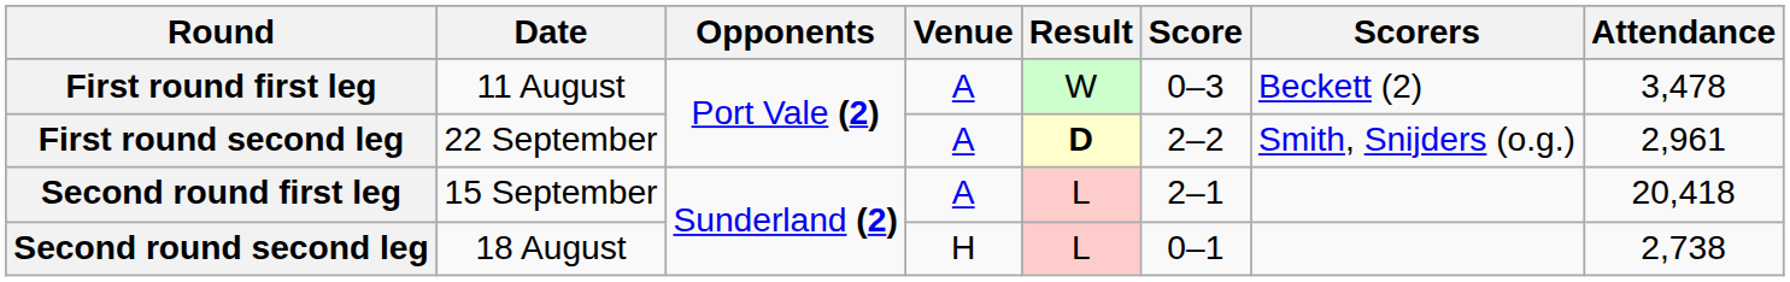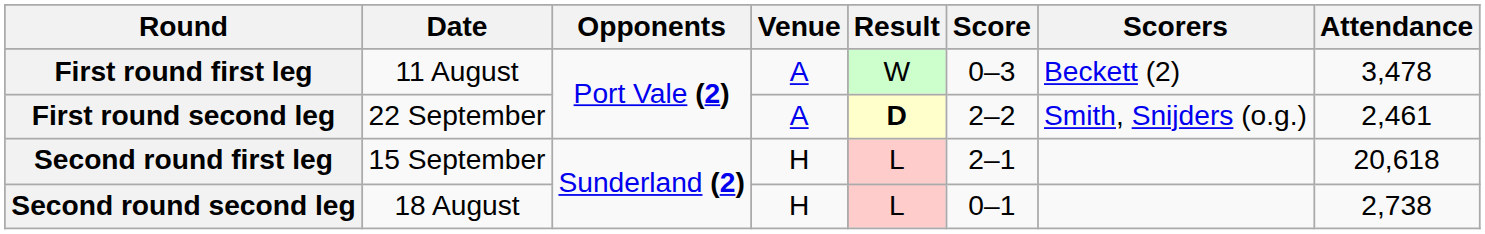First round second leg | Attendance: 2,961 -> 2,461
Second round first leg | Venue: A -> H
Second round first leg | Attendance: 20,418 -> 20,618
